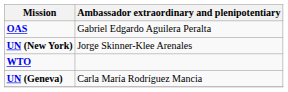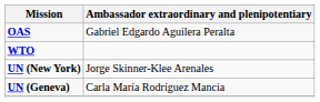rows swapped: WTO <-> UN (New York)
